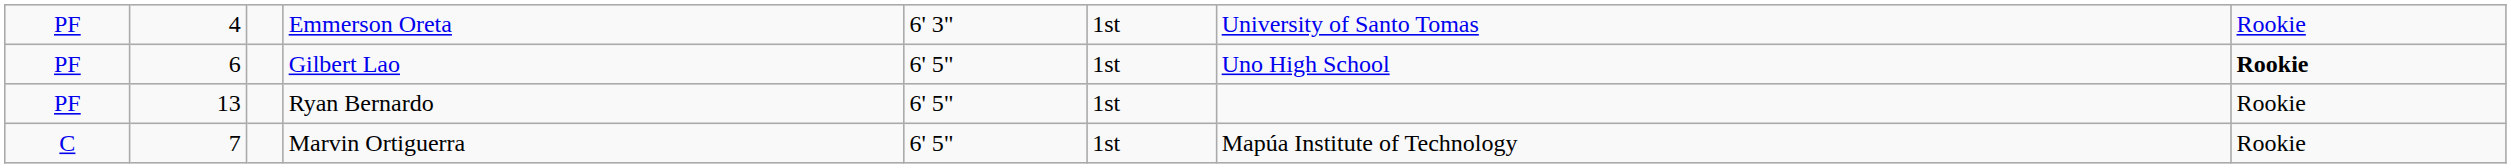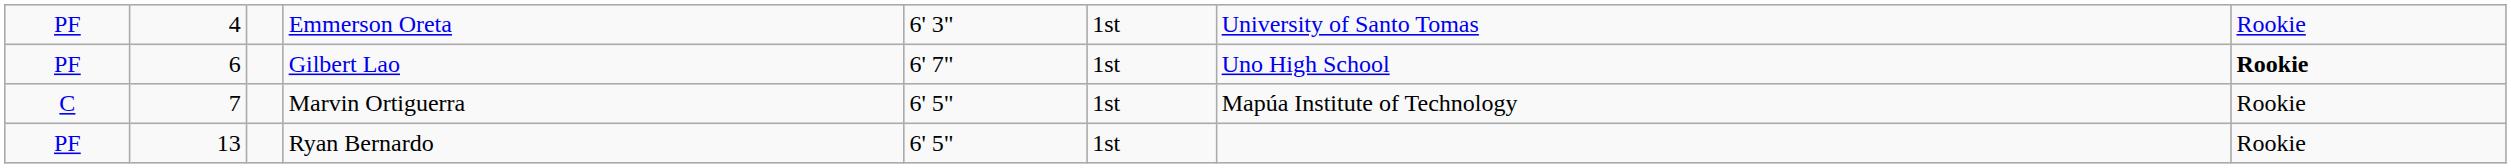Gilbert Lao | column 5: 6' 5" -> 6' 7"
rows swapped: Marvin Ortiguerra <-> Ryan Bernardo
